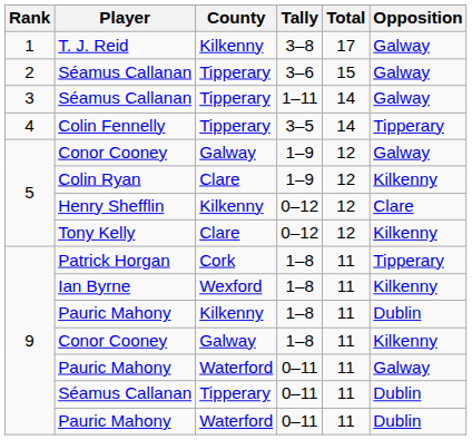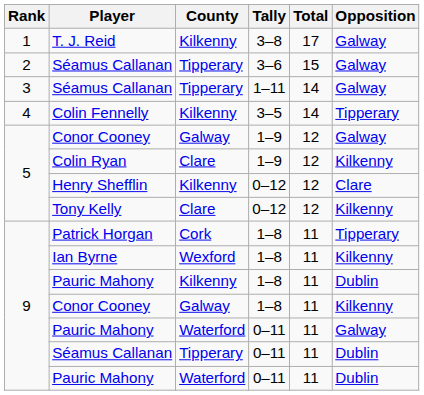Colin Fennelly | County: Tipperary -> Kilkenny
